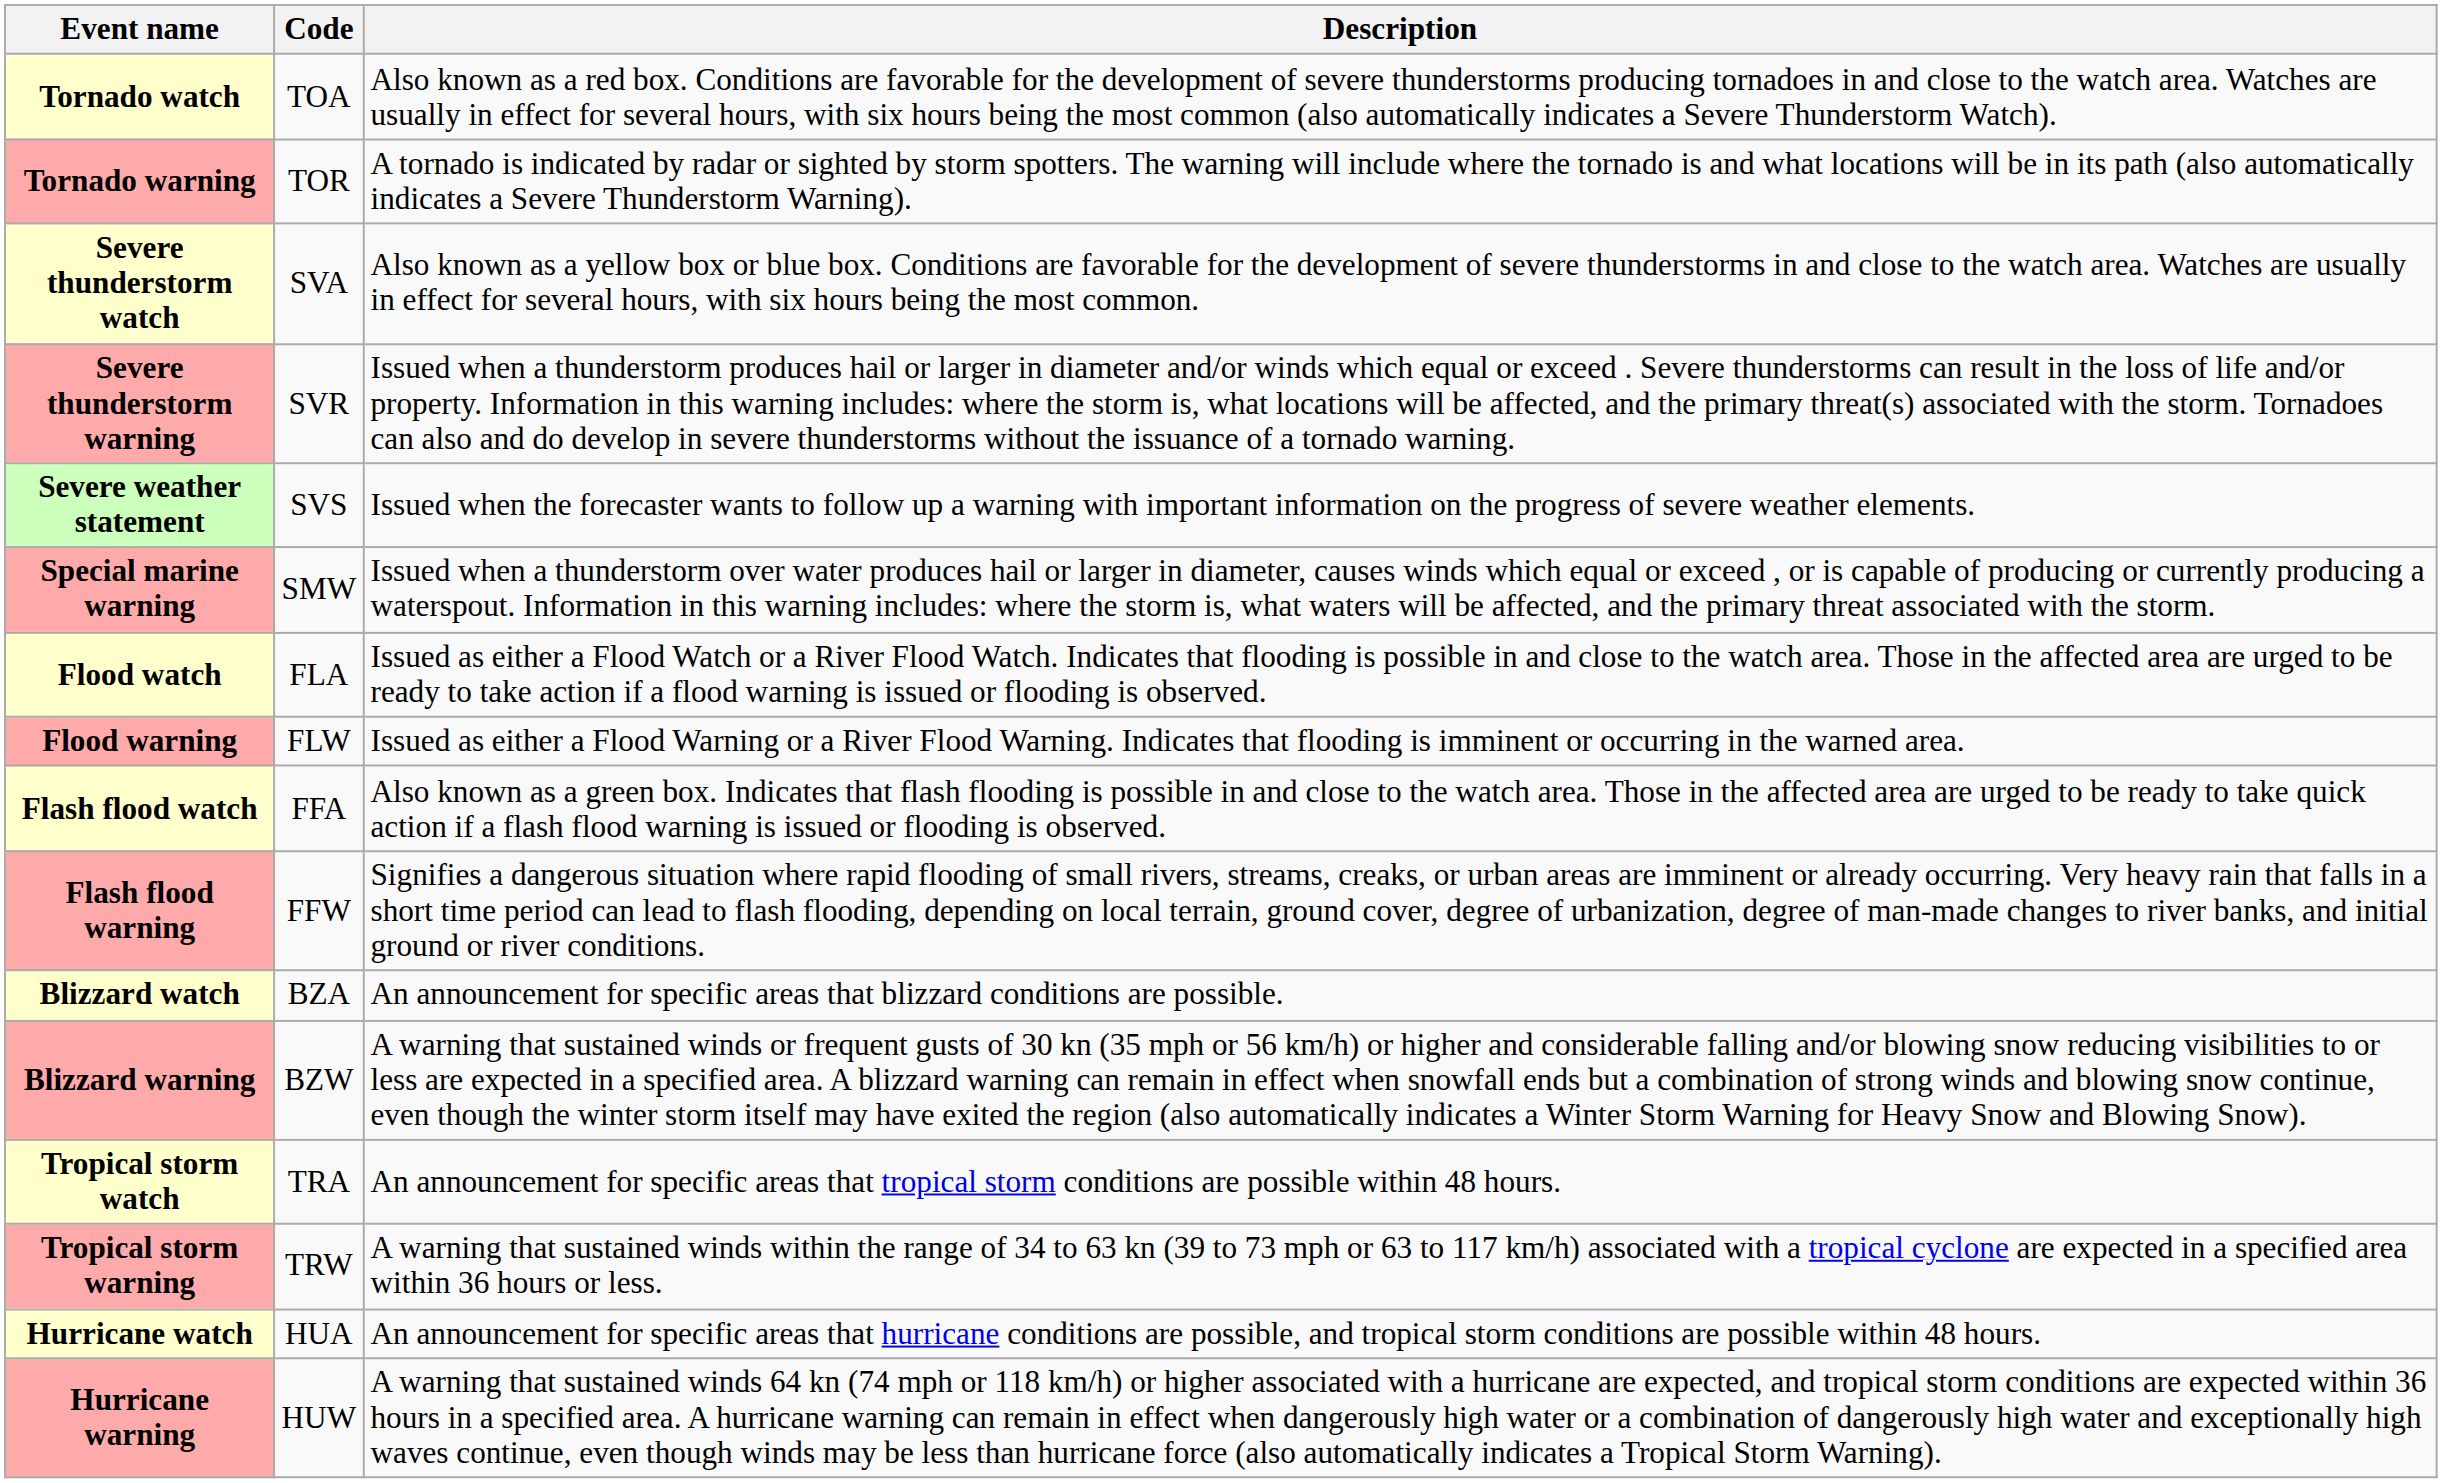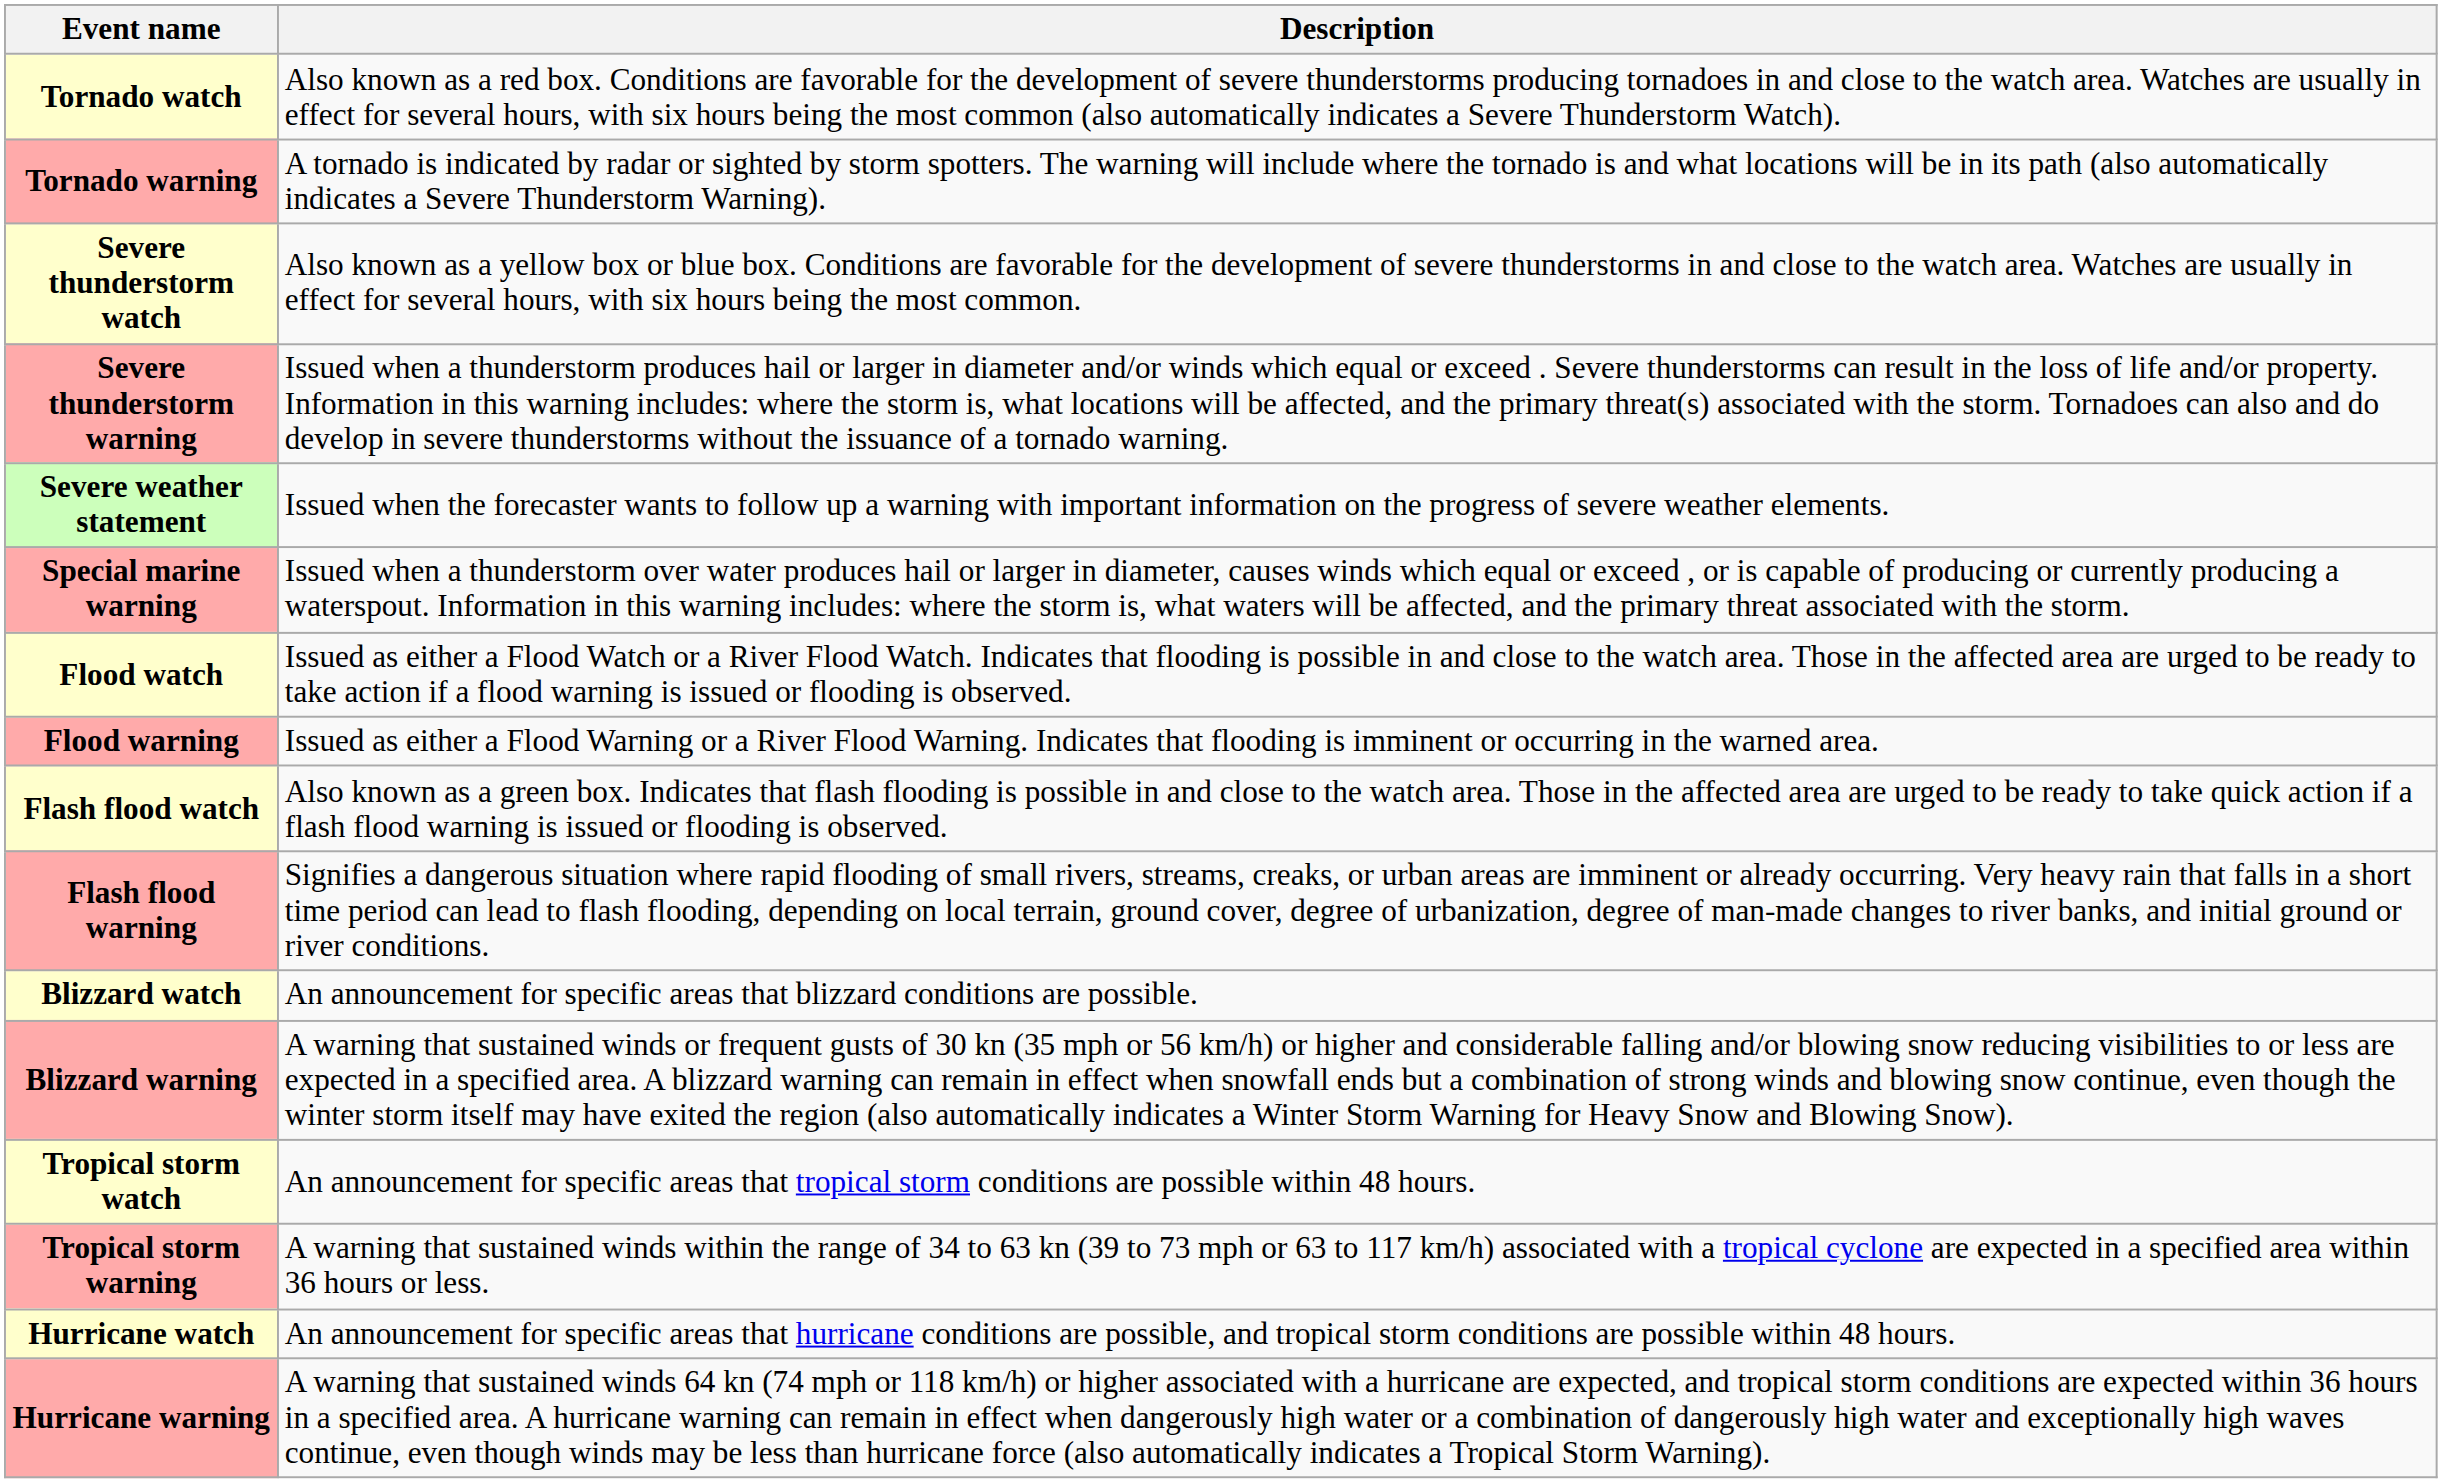- column: Code | TOA | TOR | SVA | SVR | SVS | SMW | FLA | FLW | FFA | FFW | BZA | BZW | TRA | TRW | HUA | HUW
